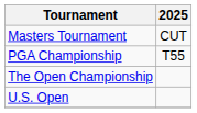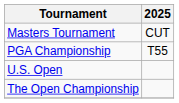rows swapped: U.S. Open <-> The Open Championship
